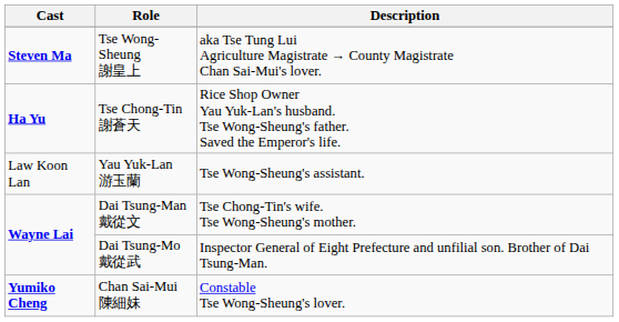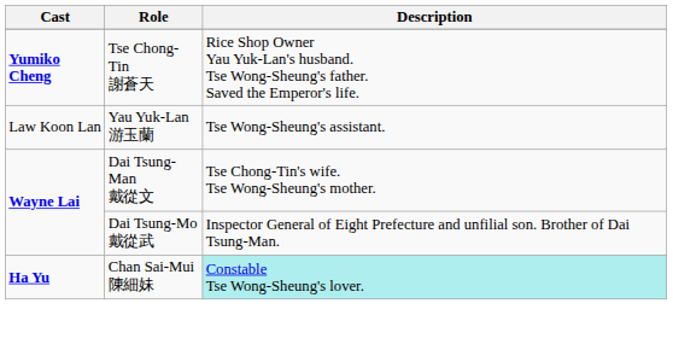- row: Steven Ma | Tse Wong-Sheung 謝皇上 | aka Tse Tung Lui Agriculture Magistrate → County Magistrate Chan Sai-Mui's lover.
Tse Chong-Tin 謝蒼天 | Cast: Ha Yu -> Yumiko Cheng
Chan Sai-Mui 陳細妹 | Cast: Yumiko Cheng -> Ha Yu
Chan Sai-Mui 陳細妹 | Description: no background -> paleturquoise background
